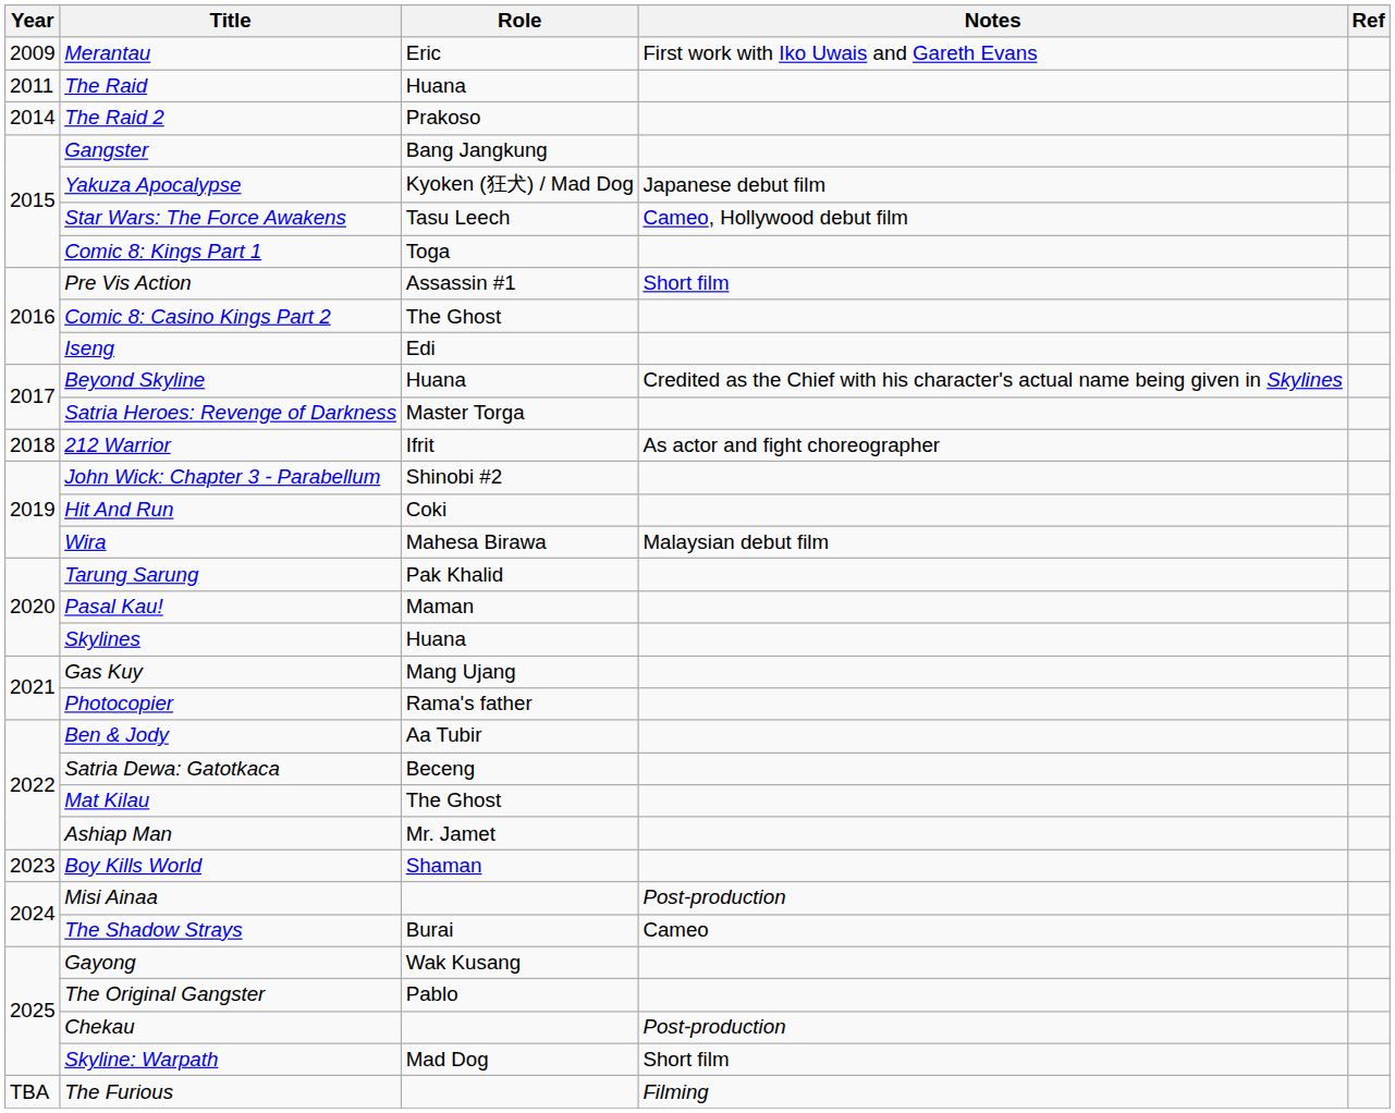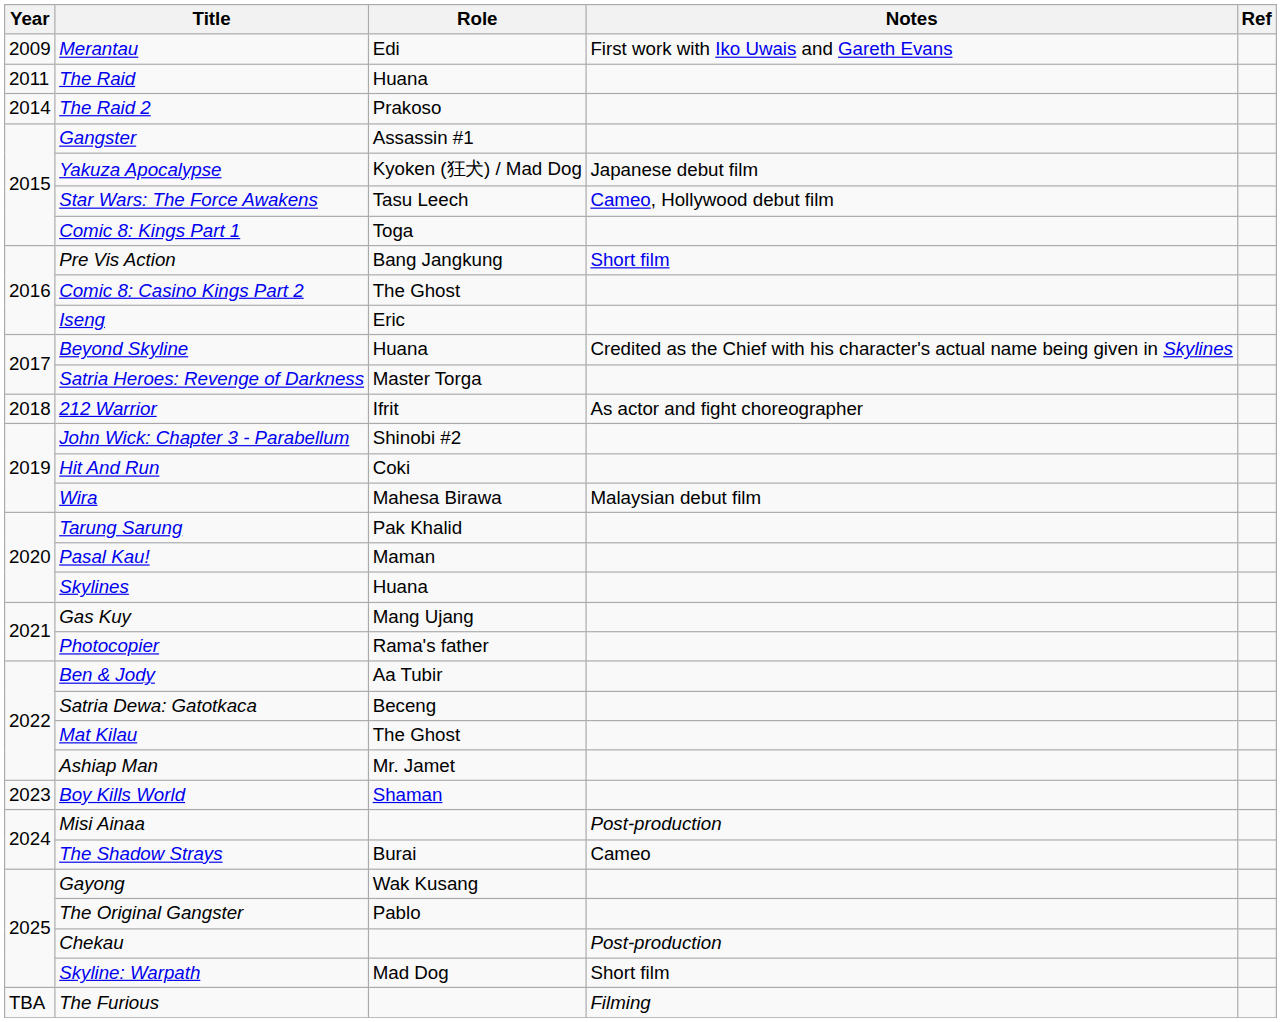Merantau | Role: Eric -> Edi
Gangster | Role: Bang Jangkung -> Assassin #1
Pre Vis Action | Role: Assassin #1 -> Bang Jangkung
Iseng | Role: Edi -> Eric
